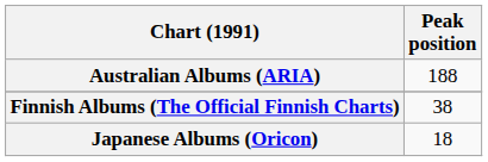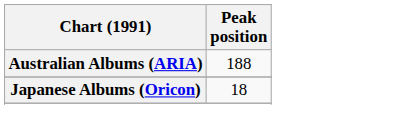- row: Finnish Albums (The Official Finnish Charts) | 38
